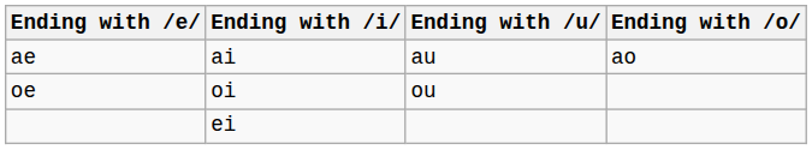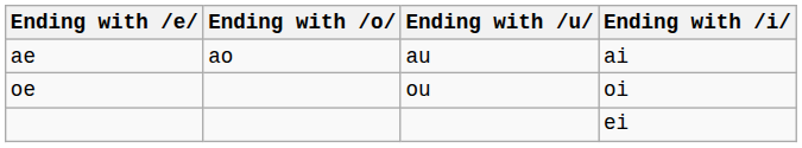columns swapped: Ending with /i <-> Ending with /o
